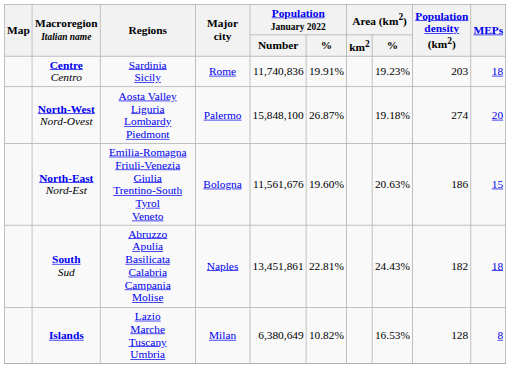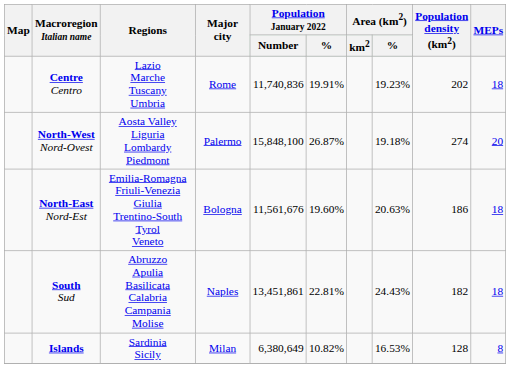Centre Centro | Regions: Sardinia Sicily -> Lazio Marche Tuscany Umbria
Centre Centro | Population density (km2): 203 -> 202
North-East Nord-Est | MEPs: 15 -> 18
Islands | Regions: Lazio Marche Tuscany Umbria -> Sardinia Sicily
